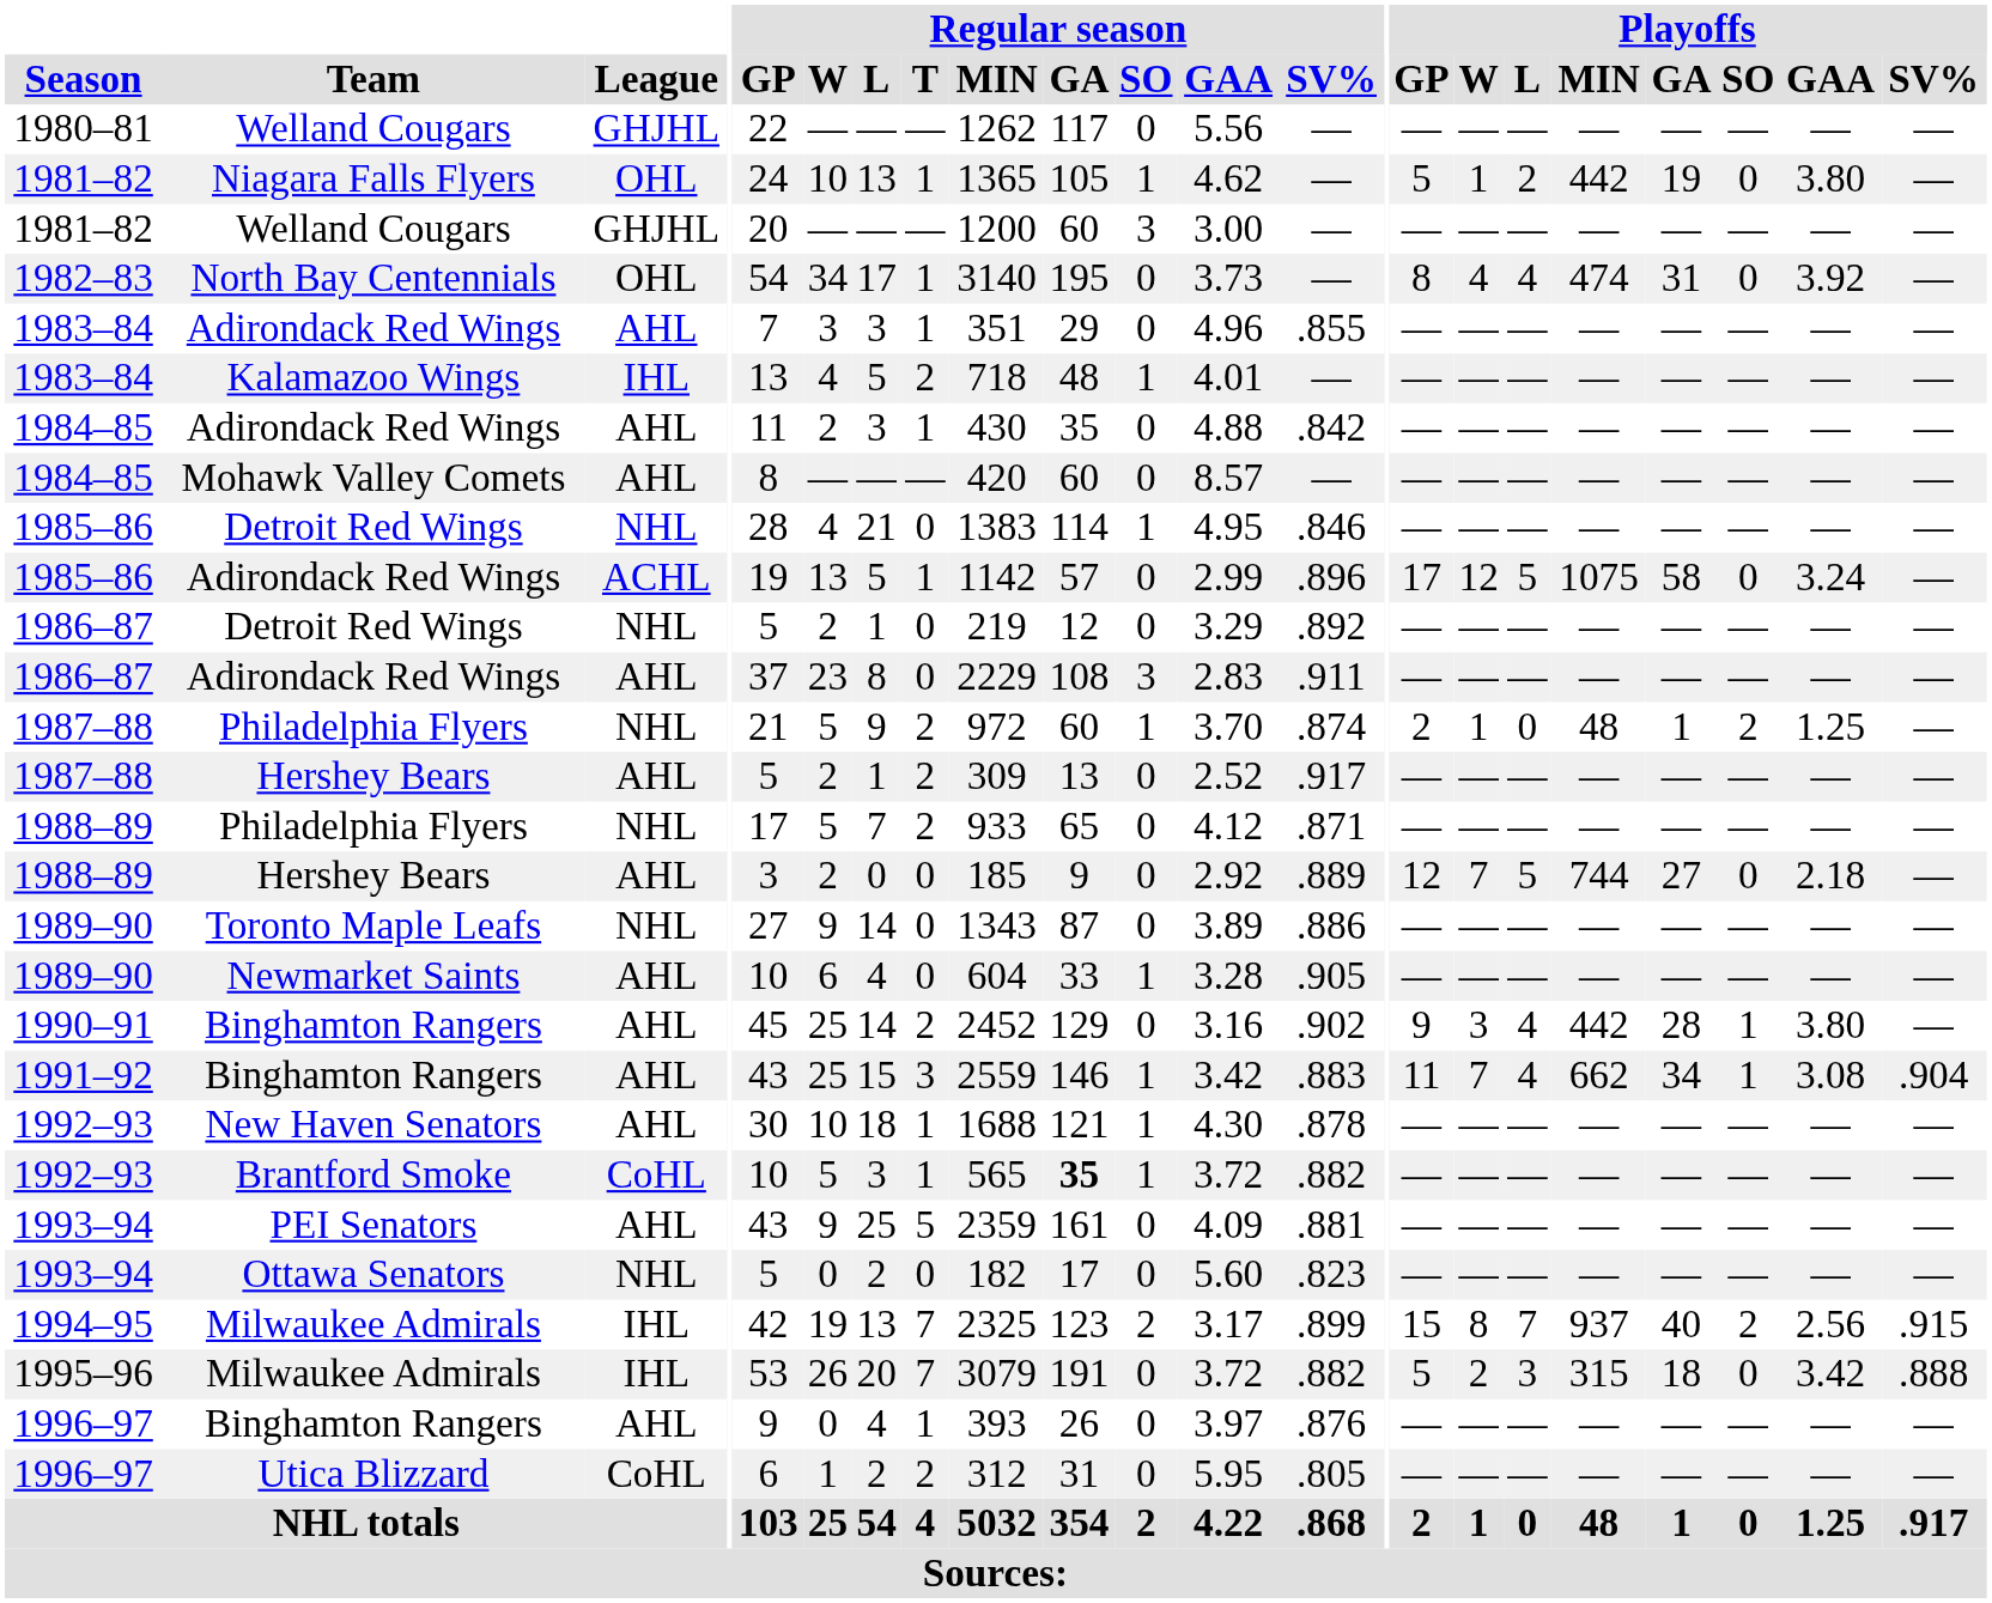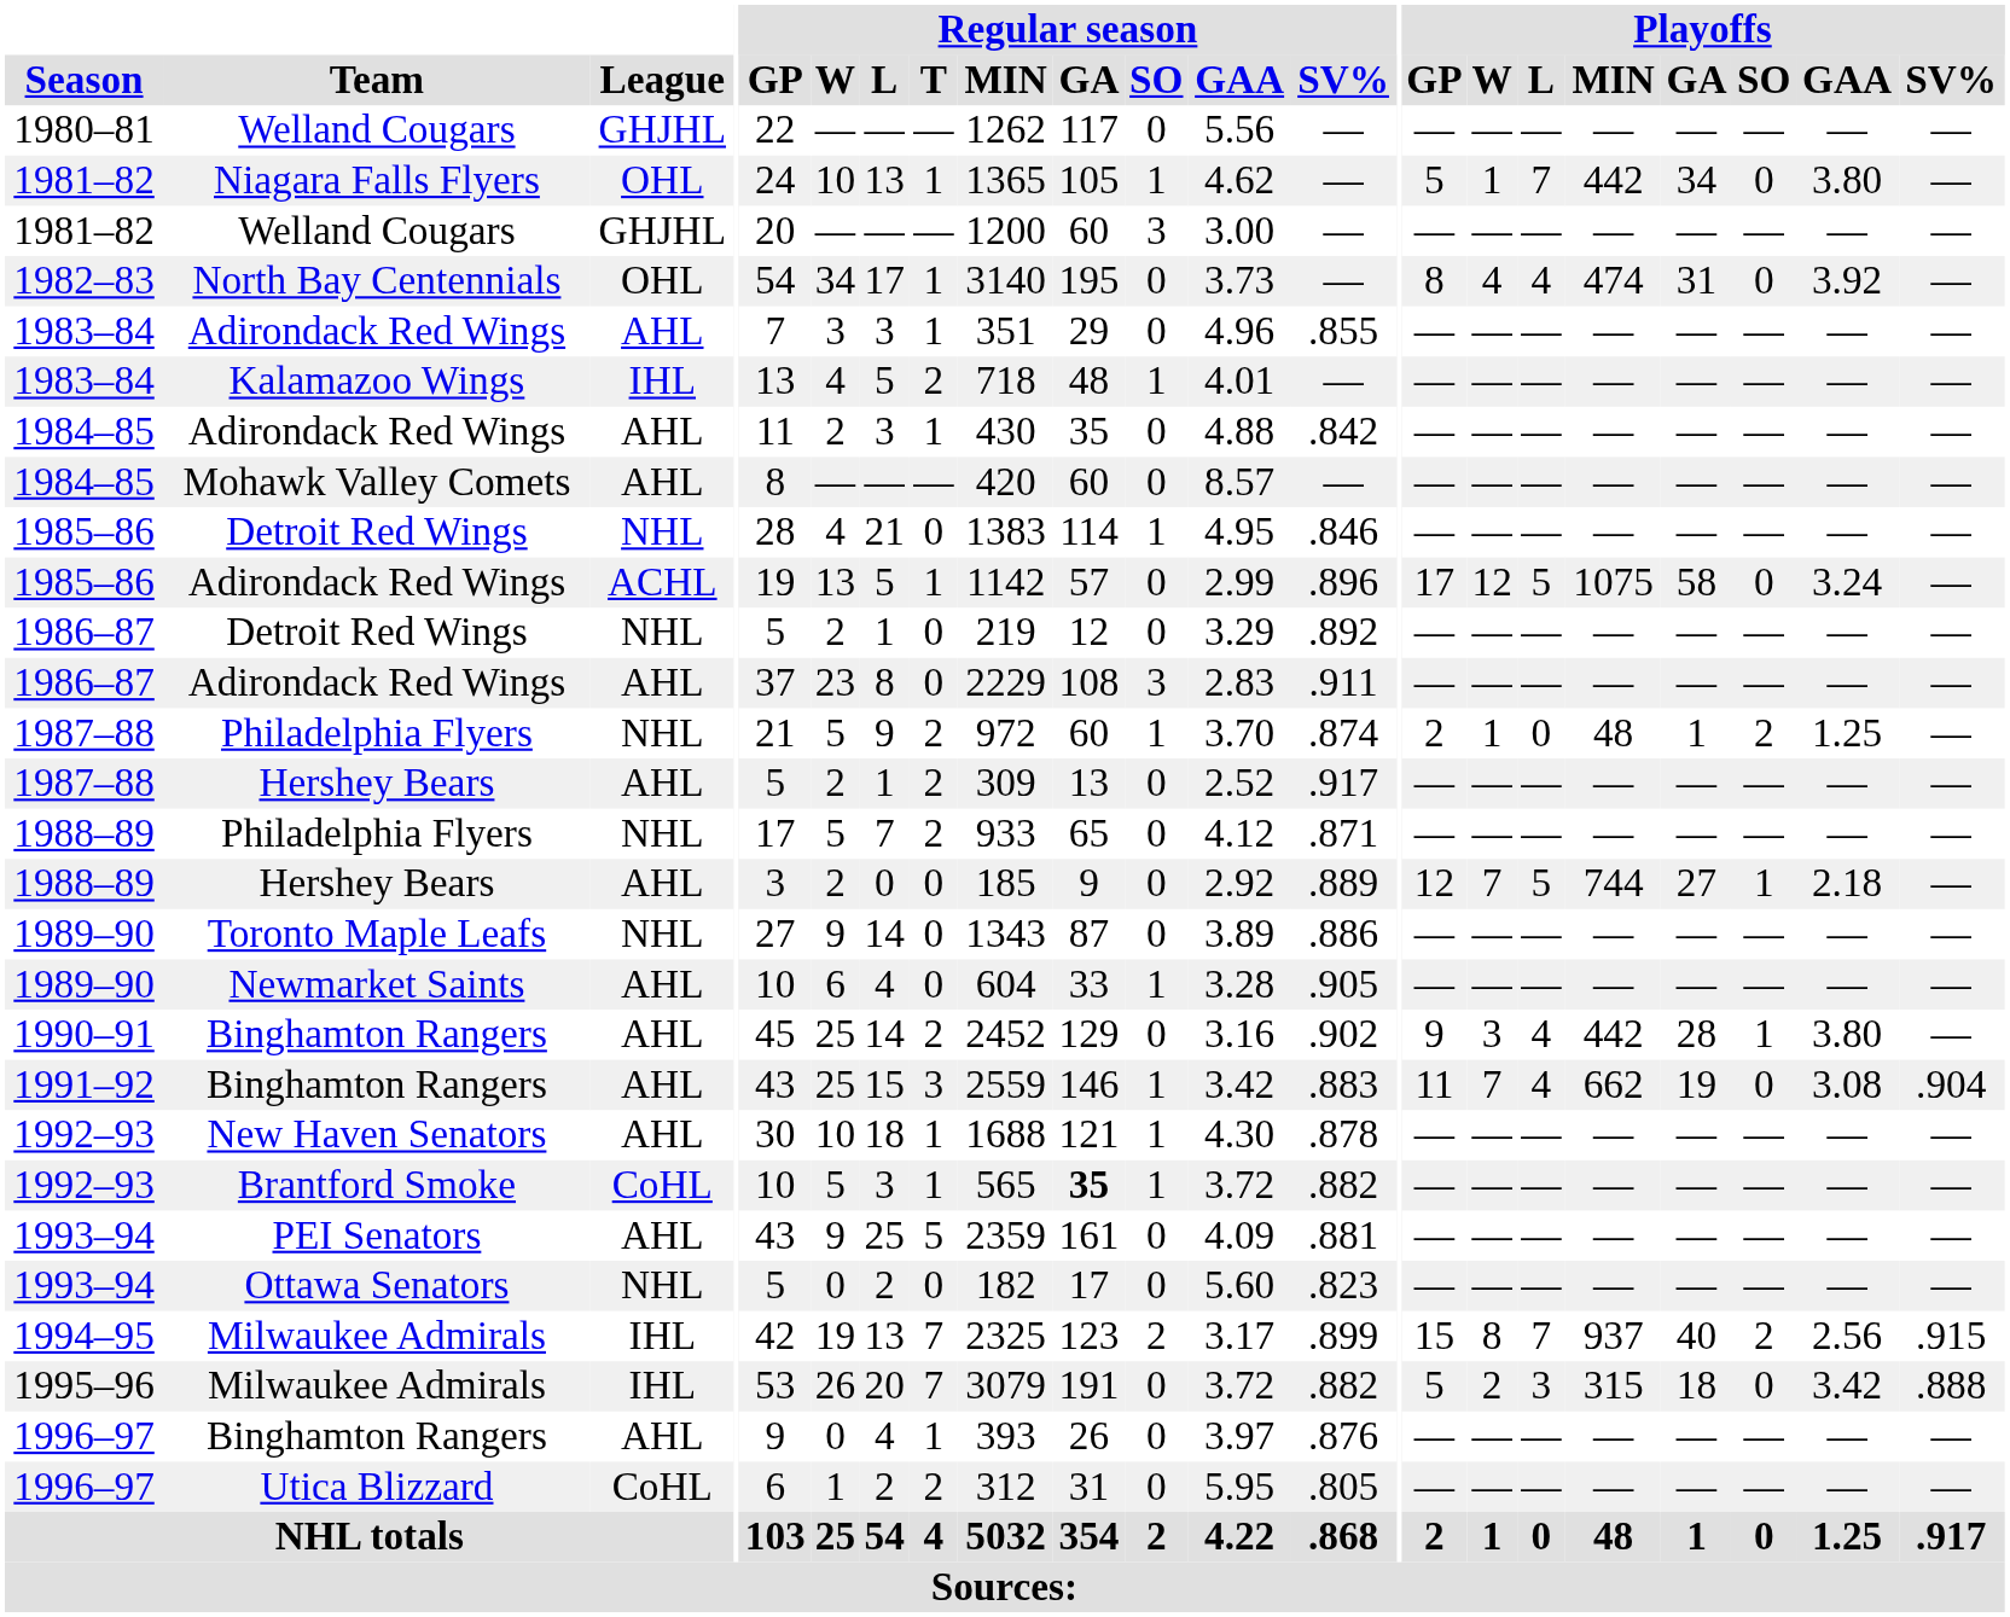Niagara Falls Flyers | Playoffs / L: 2 -> 7
Niagara Falls Flyers | Playoffs / GA: 19 -> 34
1988–89 / Hershey Bears | Playoffs / SO: 0 -> 1
1991–92 / Binghamton Rangers | Playoffs / GA: 34 -> 19
1991–92 / Binghamton Rangers | Playoffs / SO: 1 -> 0
